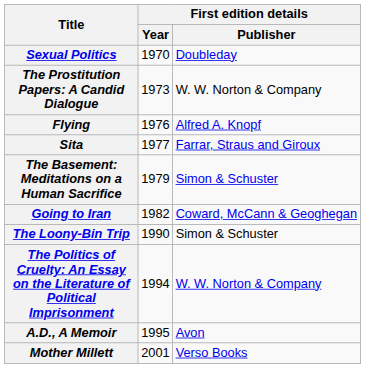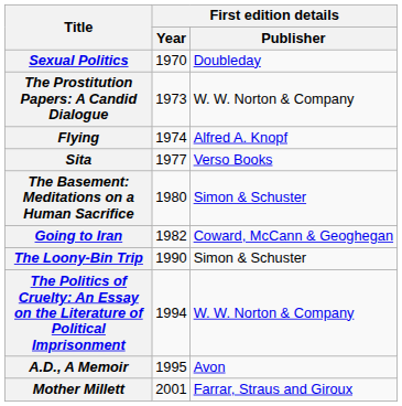Flying | First edition details / Year: 1976 -> 1974
Sita | First edition details / Publisher: Farrar, Straus and Giroux -> Verso Books
The Basement: Meditations on a Human Sacrifice | First edition details / Year: 1979 -> 1980
Mother Millett | First edition details / Publisher: Verso Books -> Farrar, Straus and Giroux
